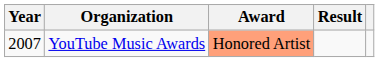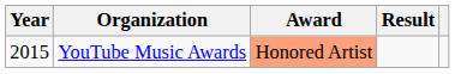YouTube Music Awards | Year: 2007 -> 2015
